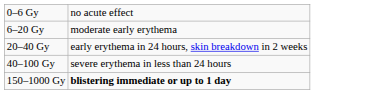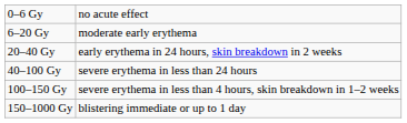+ row: 100–150 Gy | severe erythema in less than 4 hours, skin breakdown in 1–2 weeks
150–1000 Gy | column 2: bold -> normal
